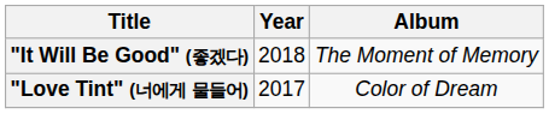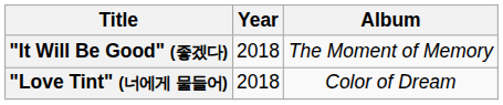"Love Tint" (너에게 물들어) | Year: 2017 -> 2018
